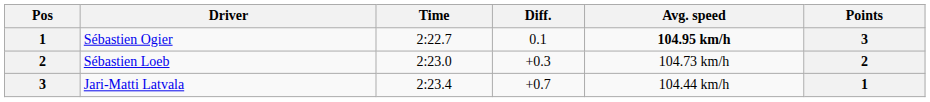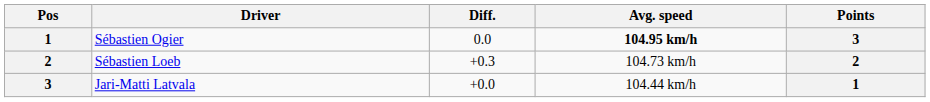- column: Time | 2:22.7 | 2:23.0 | 2:23.4
Sébastien Ogier | Diff.: 0.1 -> 0.0
Jari-Matti Latvala | Diff.: +0.7 -> +0.0
